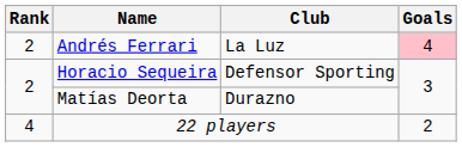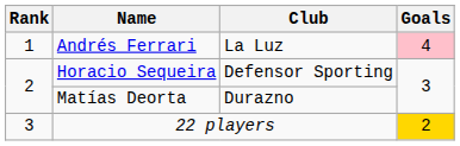Andrés Ferrari | Rank: 2 -> 1
22 players | Rank: 4 -> 3
22 players | Goals: no background -> gold background
